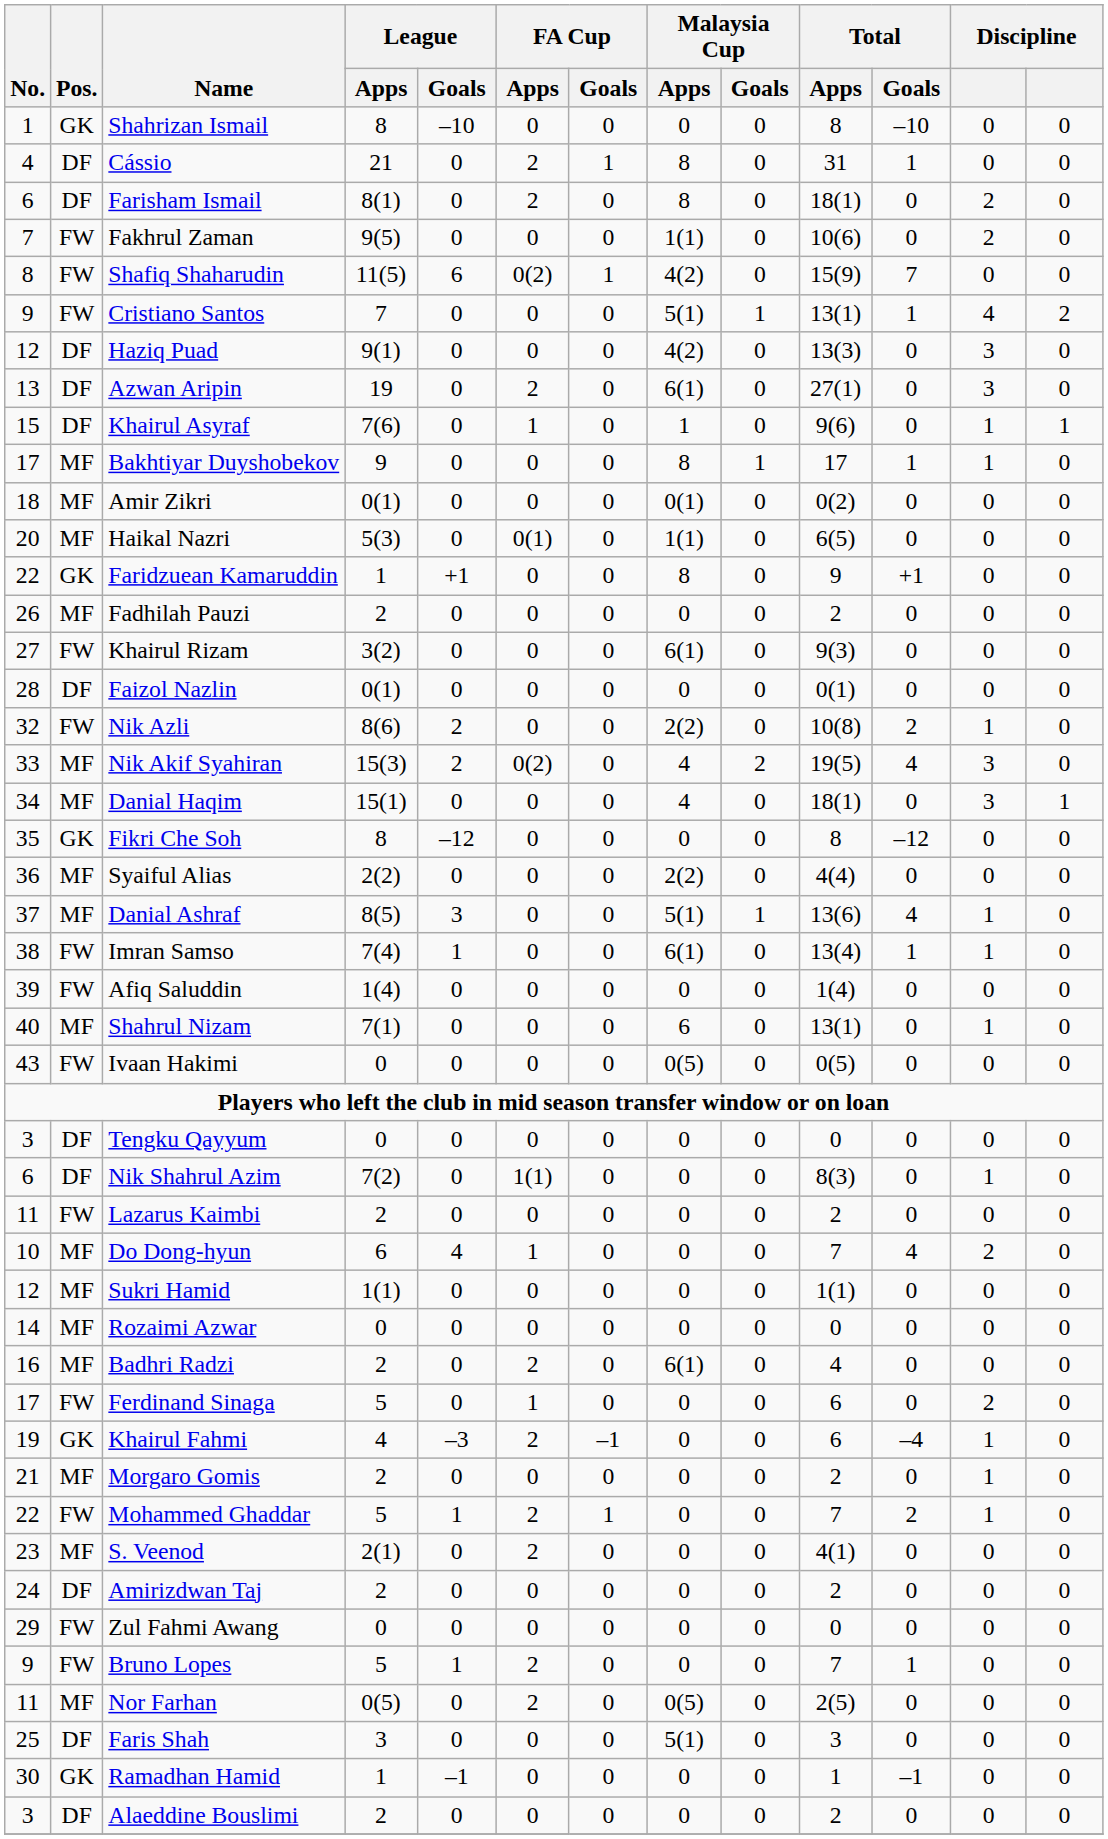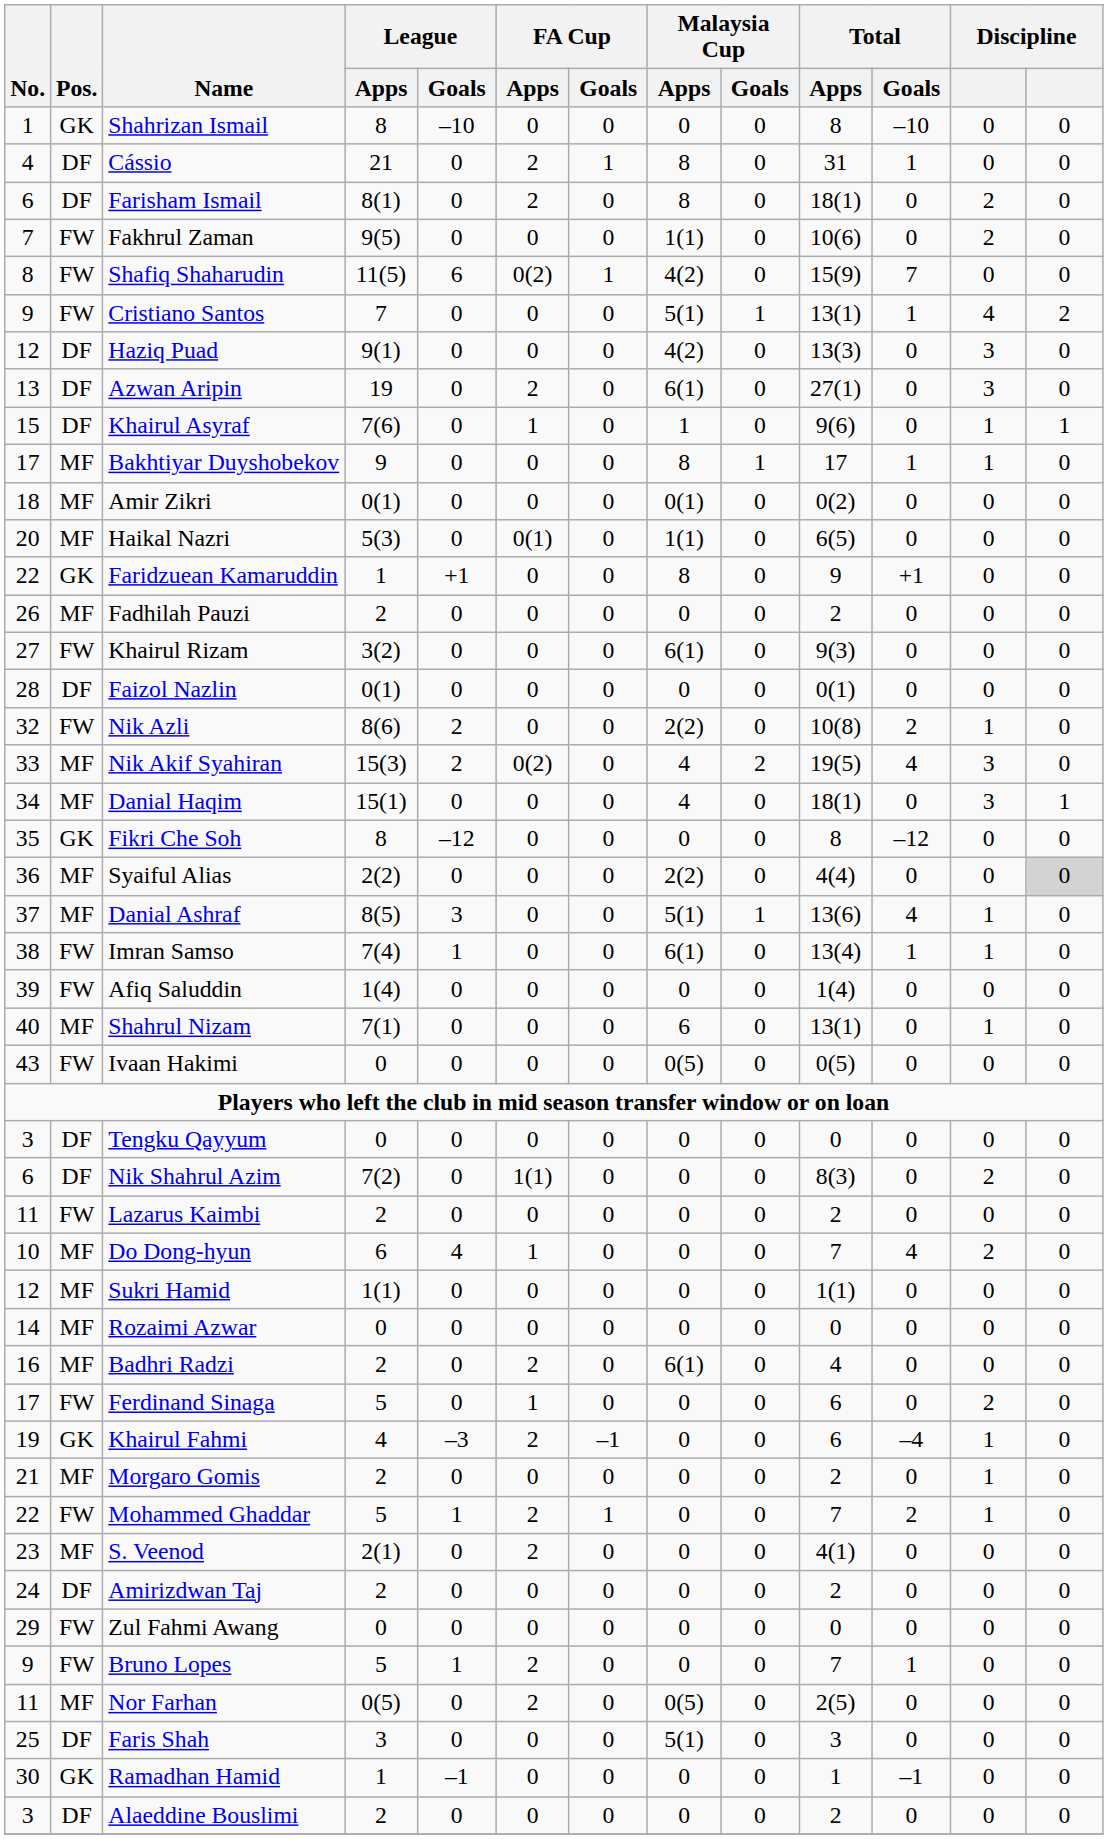Syaiful Alias | column 13: no background -> lightgrey background
Nik Shahrul Azim | column 12: 1 -> 2
